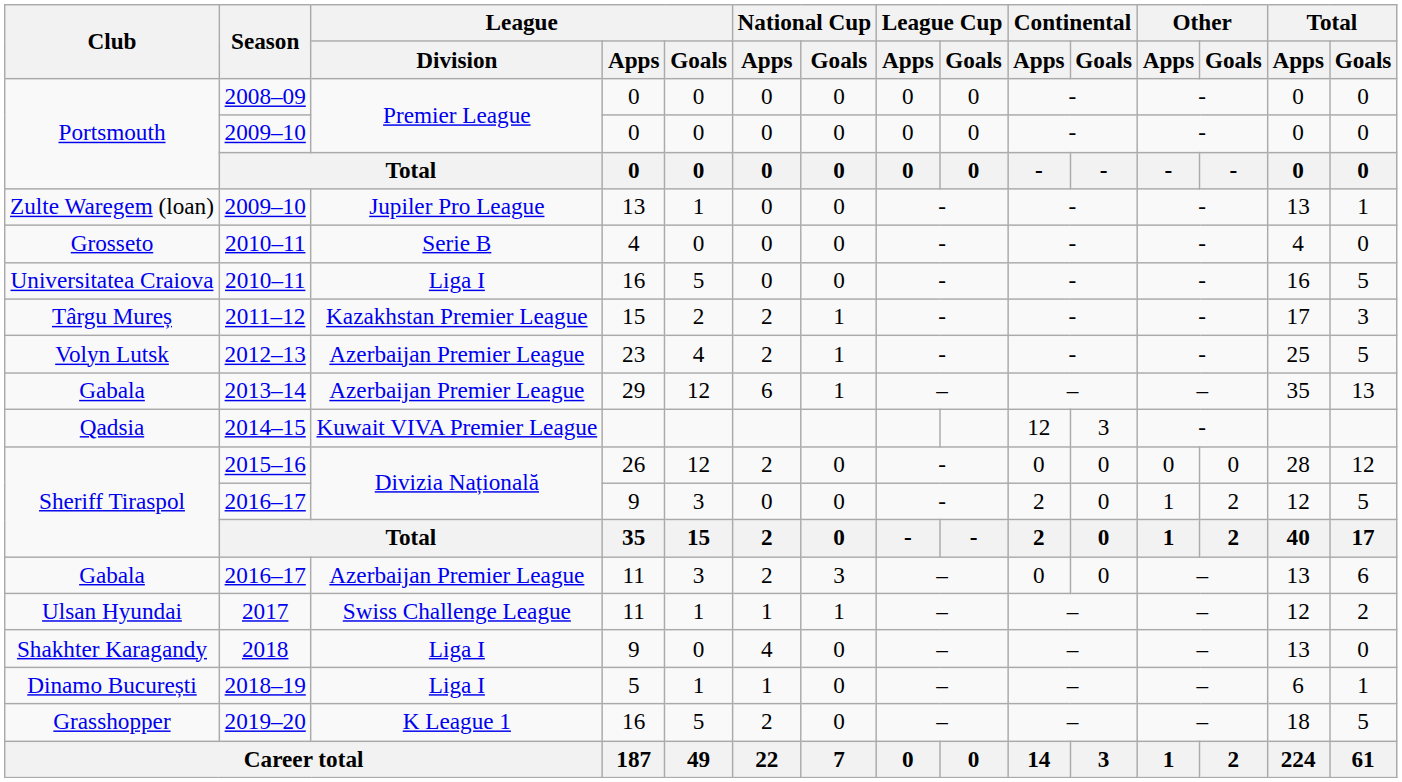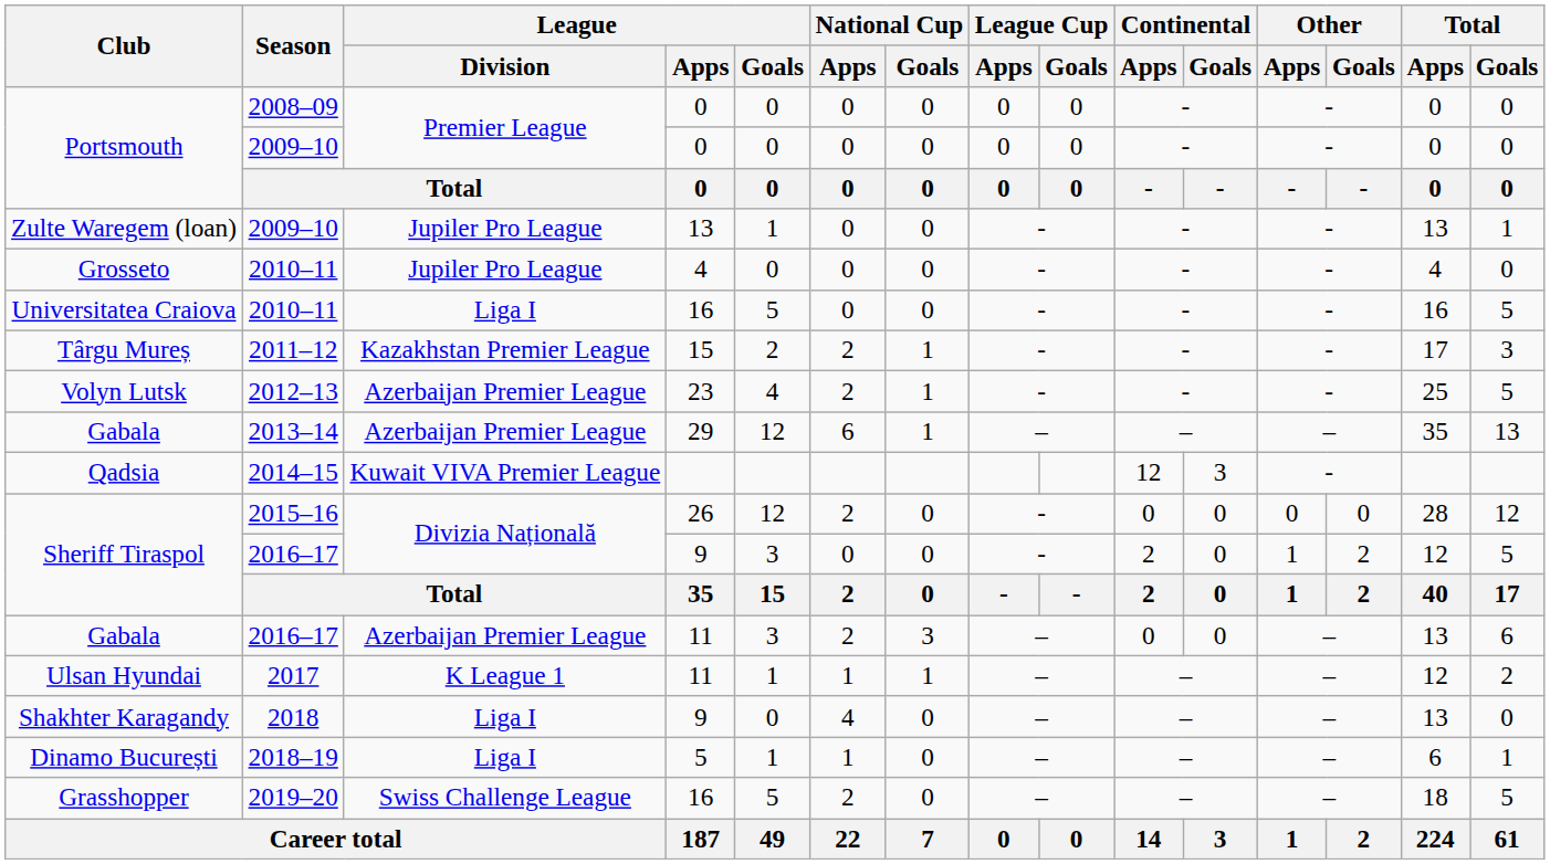Grosseto | League / Division: Serie B -> Jupiler Pro League
Ulsan Hyundai | League / Division: Swiss Challenge League -> K League 1
Grasshopper | League / Division: K League 1 -> Swiss Challenge League
